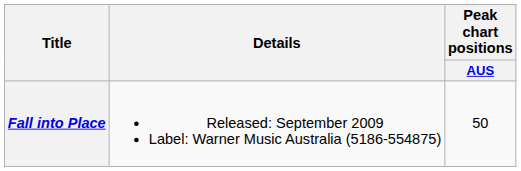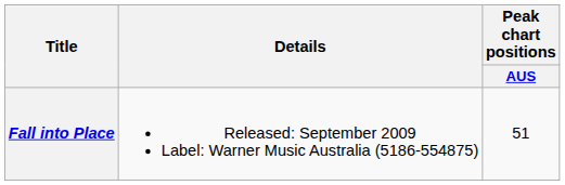Fall into Place | Peak chart positions / AUS: 50 -> 51
